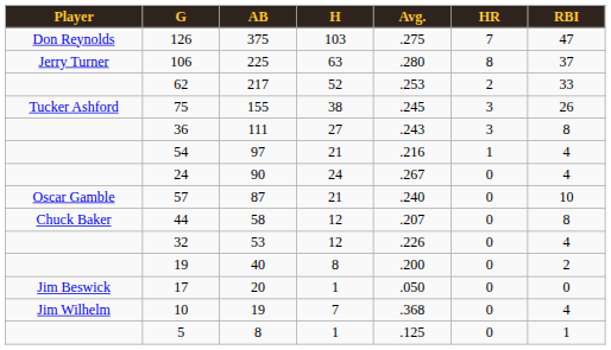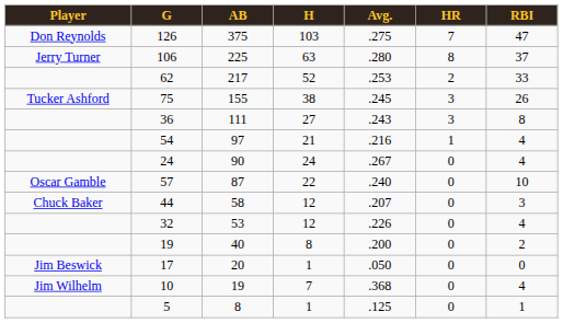57 | H: 21 -> 22
44 | RBI: 8 -> 3
